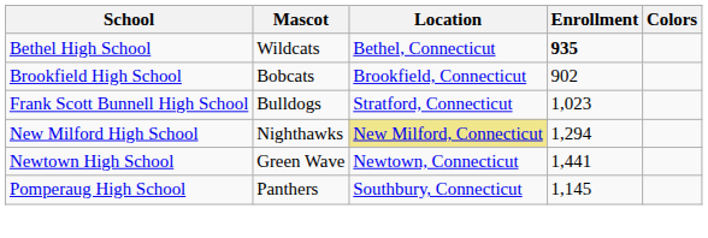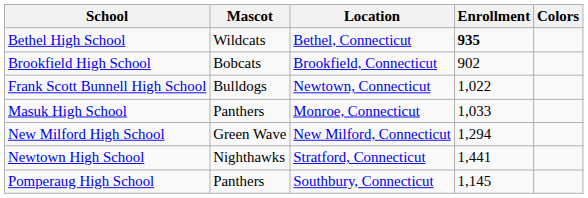Frank Scott Bunnell High School | Location: Stratford, Connecticut -> Newtown, Connecticut
Frank Scott Bunnell High School | Enrollment: 1,023 -> 1,022
+ row: Masuk High School | Panthers | Monroe, Connecticut | 1,033
New Milford High School | Mascot: Nighthawks -> Green Wave
New Milford High School | Location: khaki background -> no background
Newtown High School | Mascot: Green Wave -> Nighthawks
Newtown High School | Location: Newtown, Connecticut -> Stratford, Connecticut
